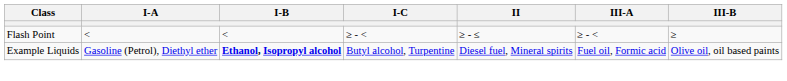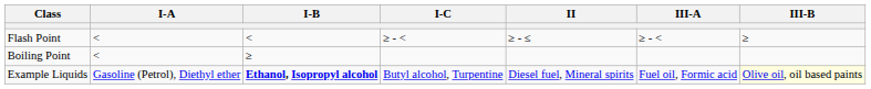+ row: Boiling Point | < | ≥
Example Liquids | III-B: no background -> lightyellow background
